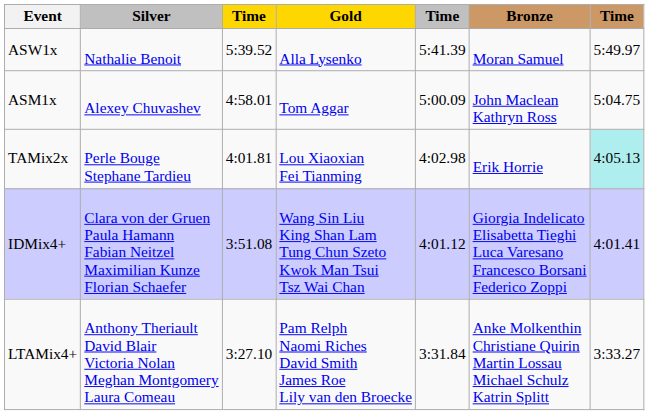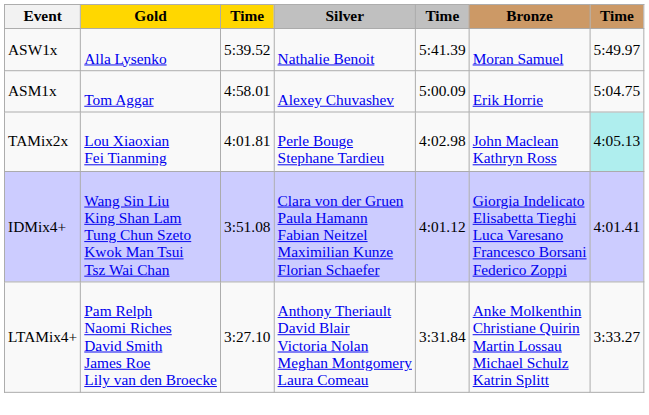columns swapped: Gold <-> Silver
ASM1x | Bronze: John Maclean Kathryn Ross -> Erik Horrie
TAMix2x | Bronze: Erik Horrie -> John Maclean Kathryn Ross
